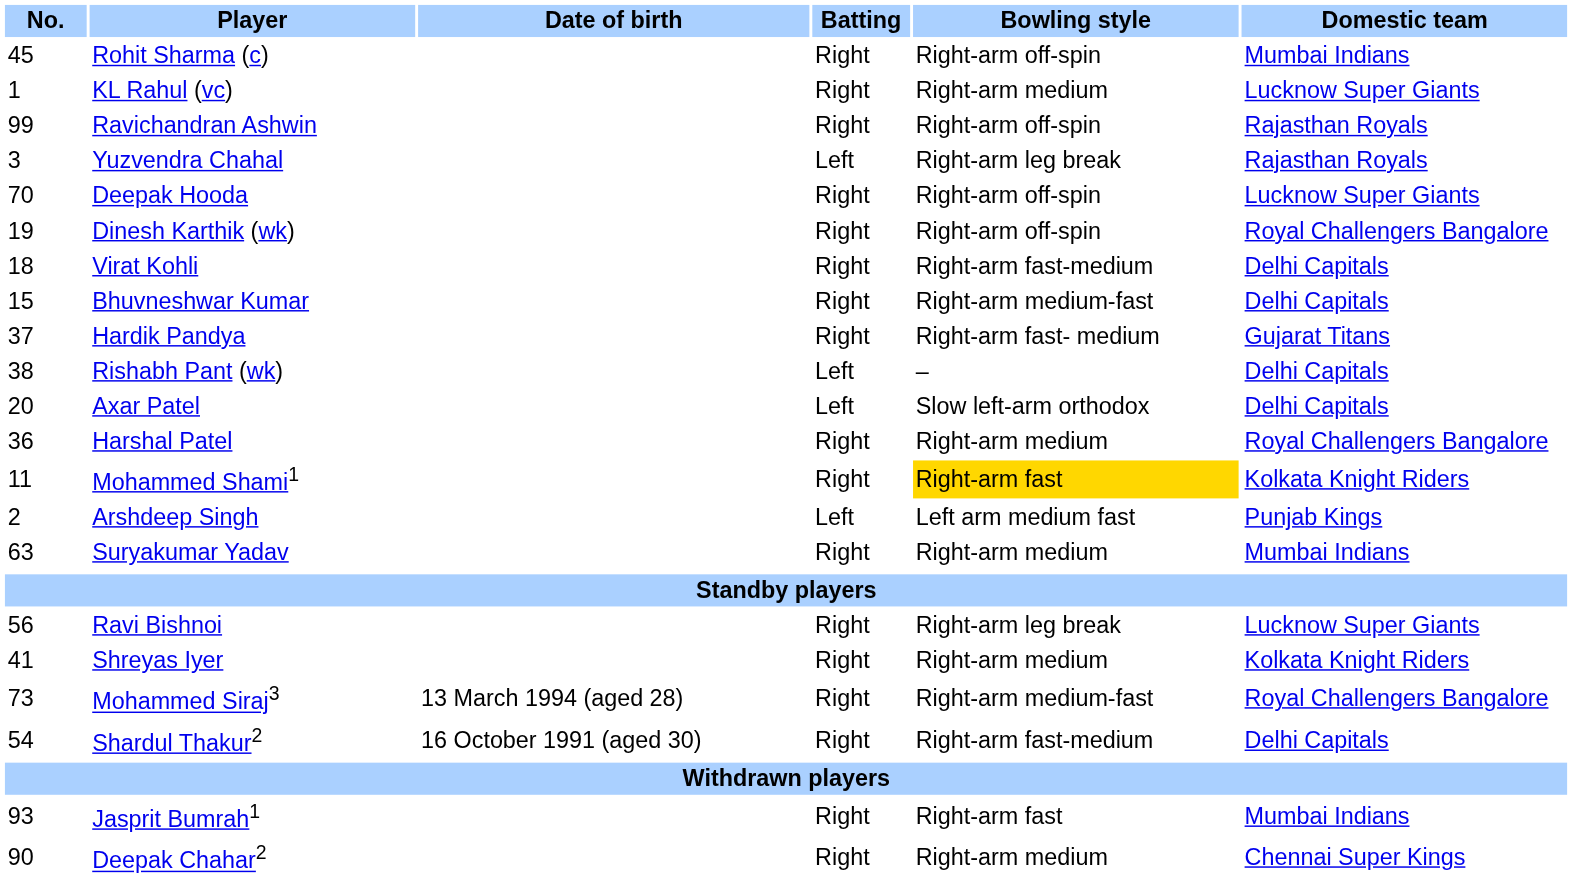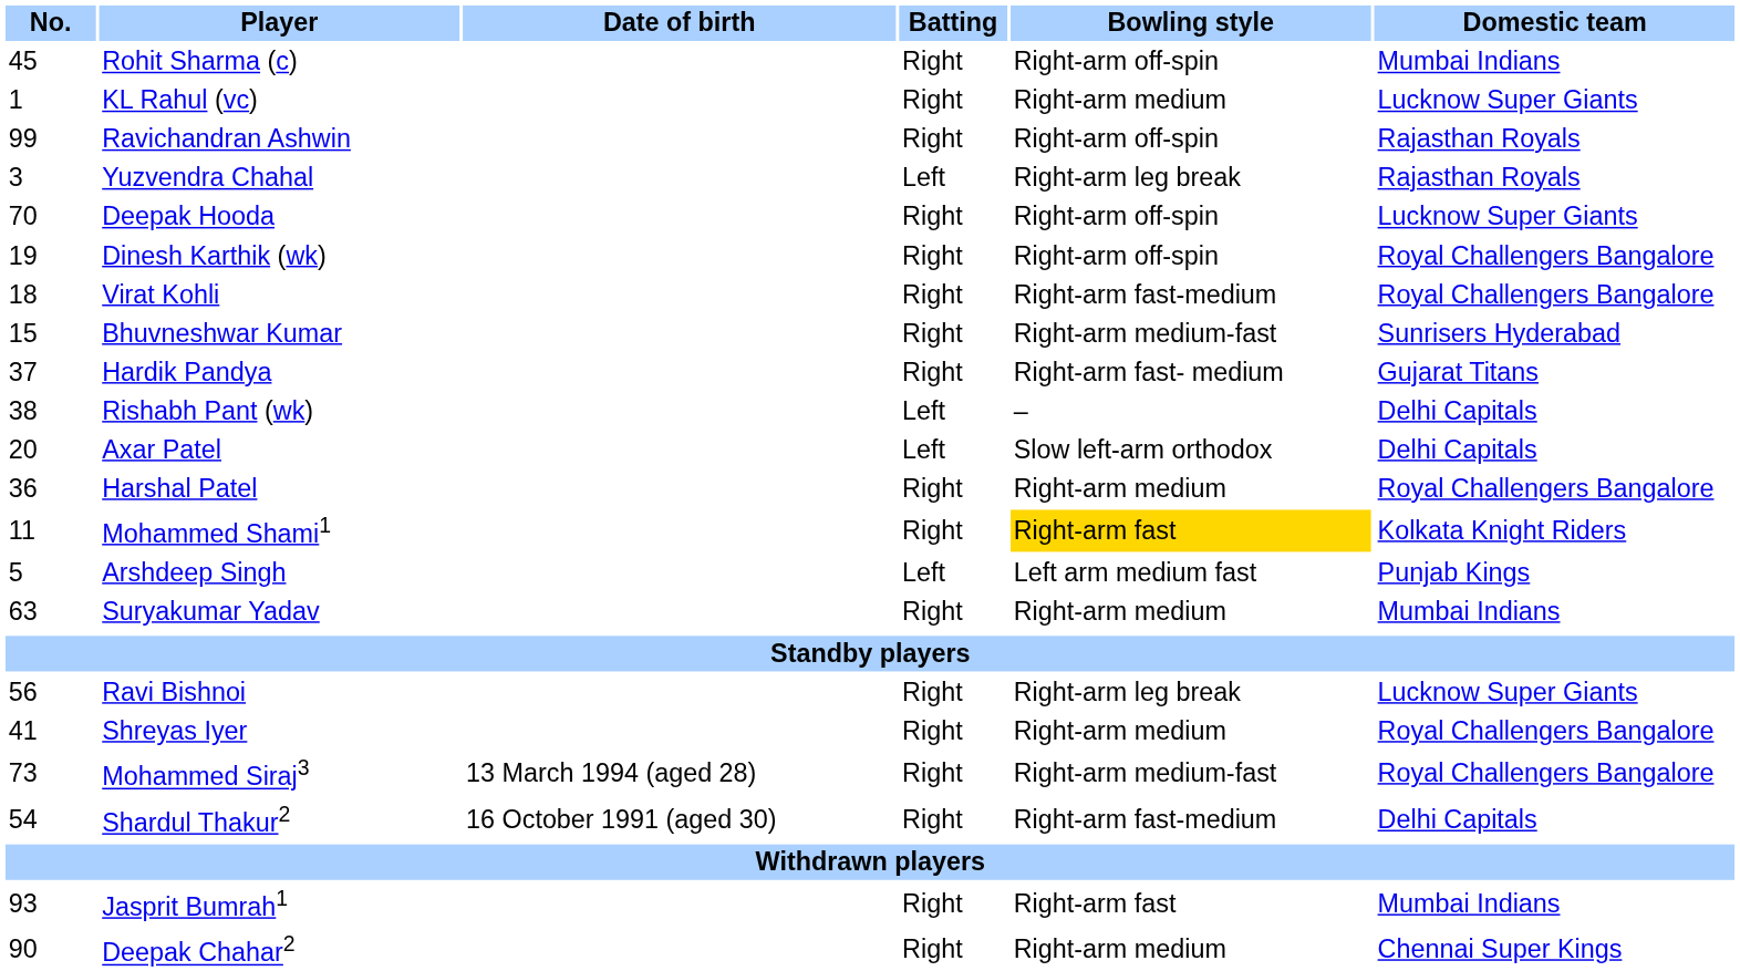Virat Kohli | Domestic team: Delhi Capitals -> Royal Challengers Bangalore
Bhuvneshwar Kumar | Domestic team: Delhi Capitals -> Sunrisers Hyderabad
Arshdeep Singh | No.: 2 -> 5
Shreyas Iyer | Domestic team: Kolkata Knight Riders -> Royal Challengers Bangalore
